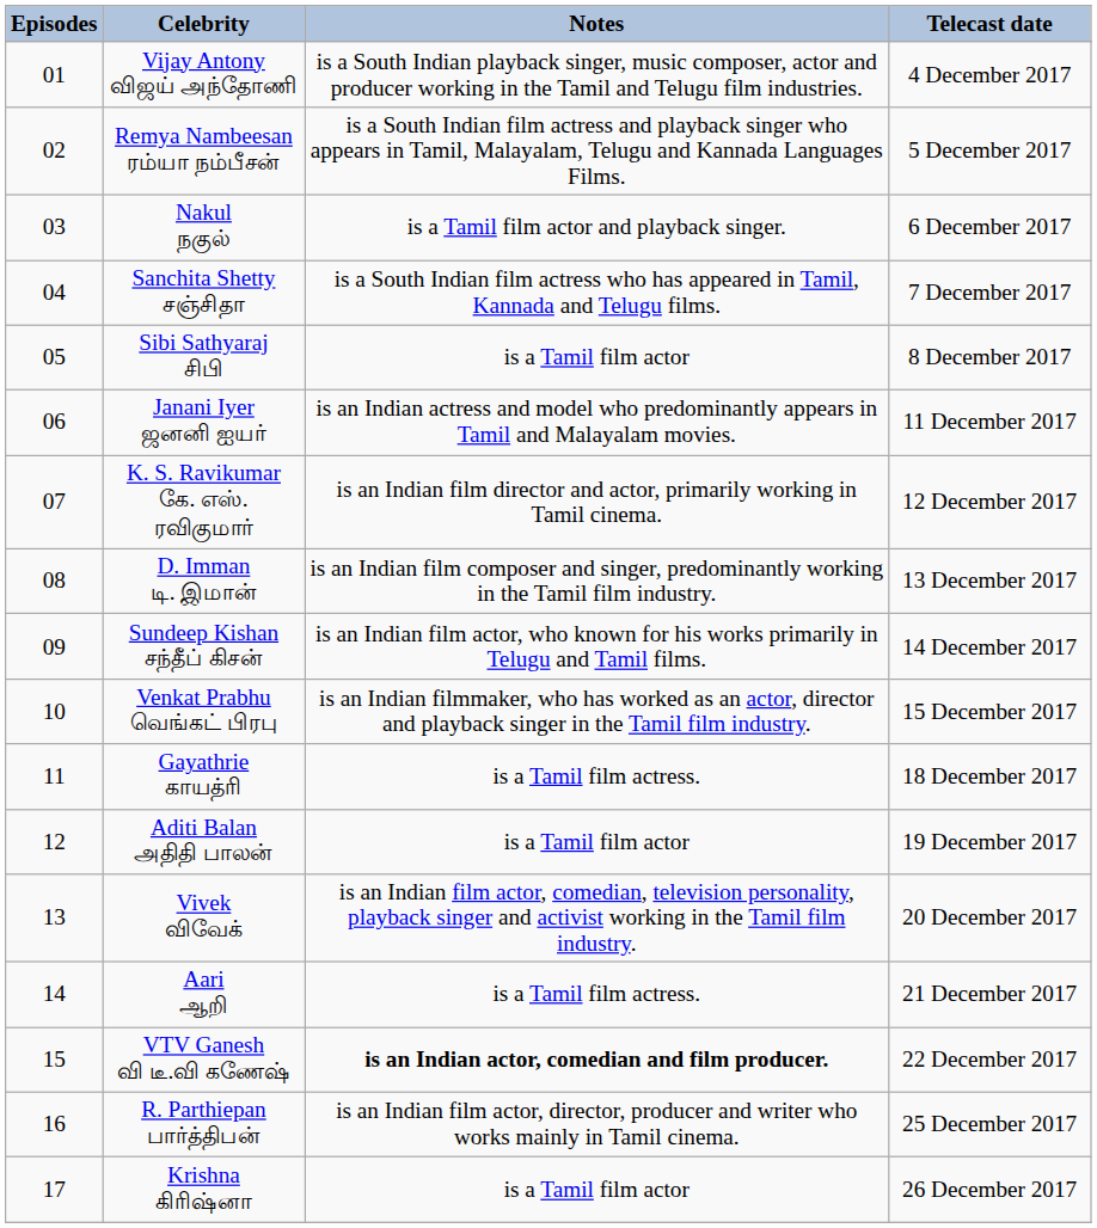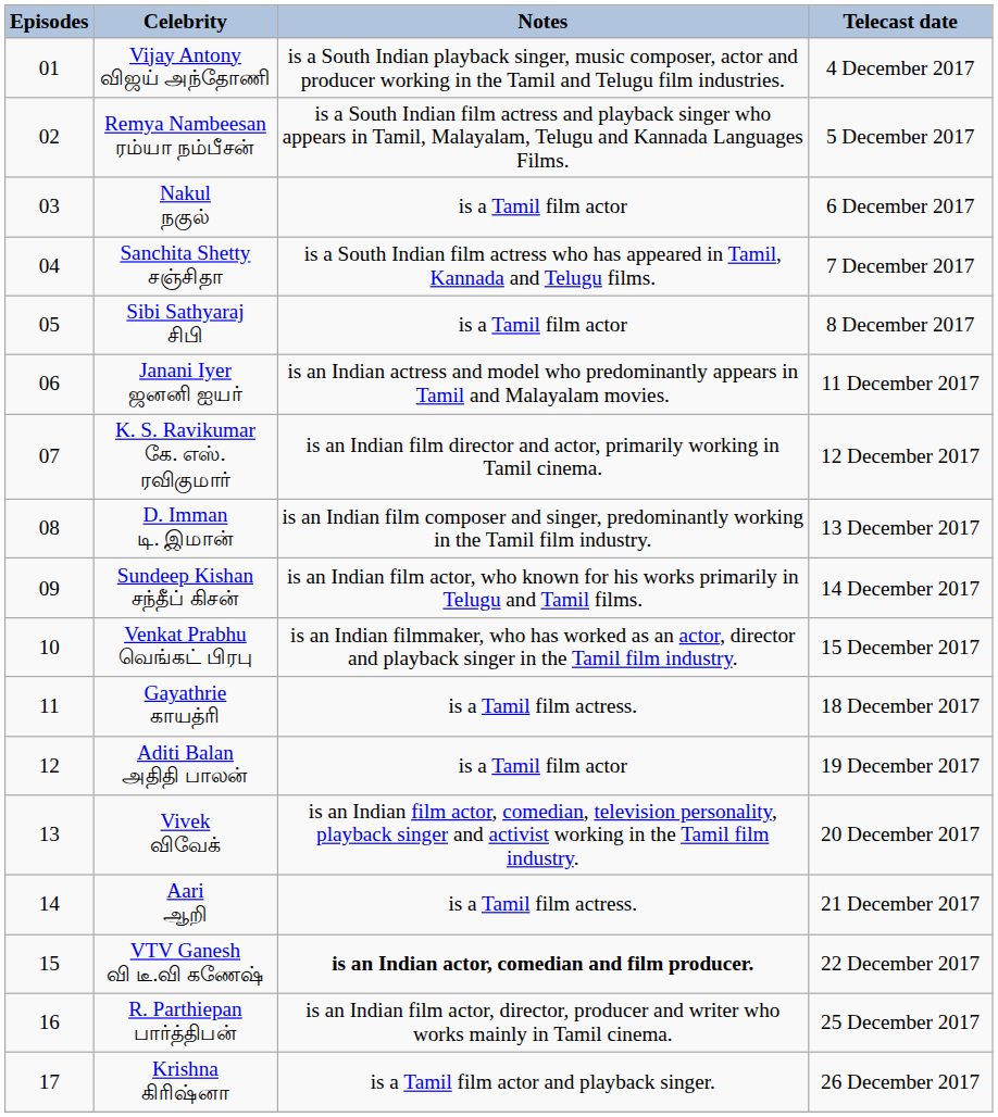Nakul நகுல் | Notes: is a Tamil film actor and playback singer. -> is a Tamil film actor
Krishna கிரிஷ்னா | Notes: is a Tamil film actor -> is a Tamil film actor and playback singer.
